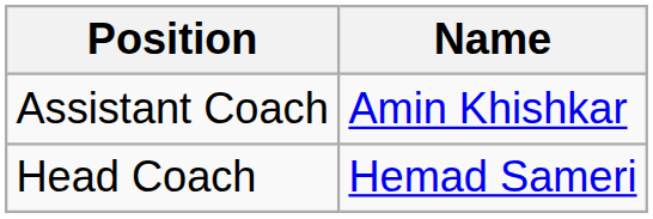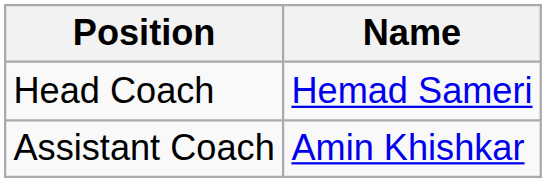rows swapped: Head Coach <-> Assistant Coach
